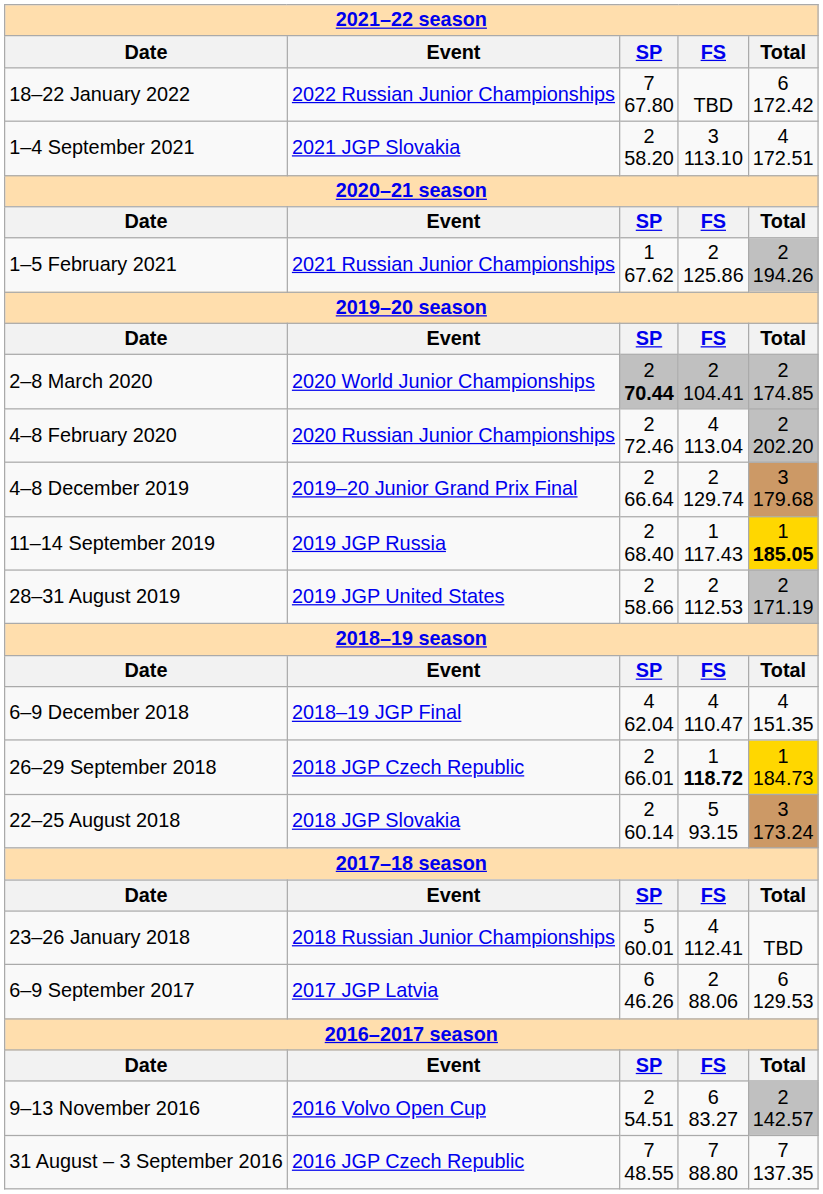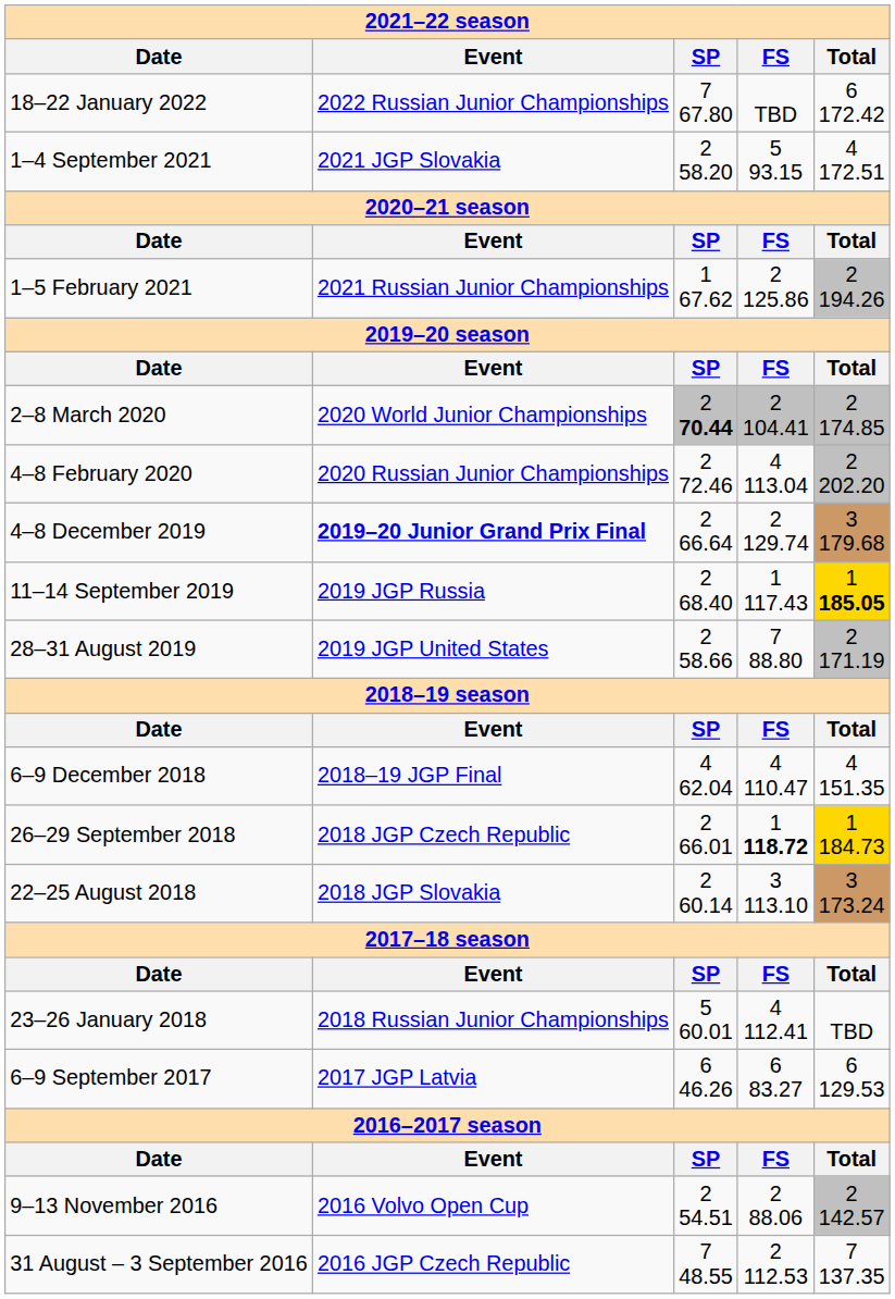1–4 September 2021 | column 4: 3 113.10 -> 5 93.15
4–8 December 2019 | column 2: normal -> bold
28–31 August 2019 | column 4: 2 112.53 -> 7 88.80
22–25 August 2018 | column 4: 5 93.15 -> 3 113.10
6–9 September 2017 | column 4: 2 88.06 -> 6 83.27
9–13 November 2016 | column 4: 6 83.27 -> 2 88.06
31 August – 3 September 2016 | column 4: 7 88.80 -> 2 112.53
